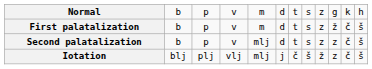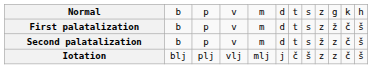Second palatalization | column 5: mlj -> m
Second palatalization | column 9: z -> ž
Iotation | column 9: ž -> z
